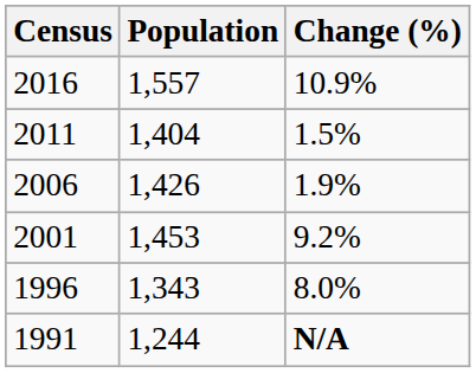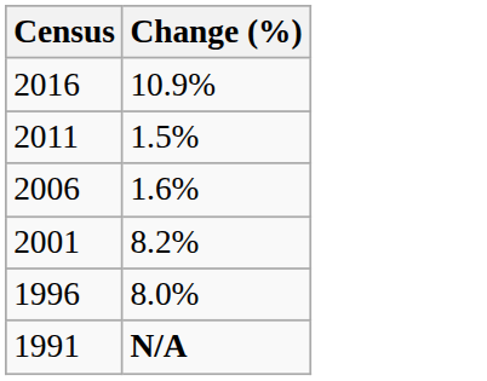- column: Population | 1,557 | 1,404 | 1,426 | 1,453 | 1,343 | 1,244
2006 | Change (%): 1.9% -> 1.6%
2001 | Change (%): 9.2% -> 8.2%
